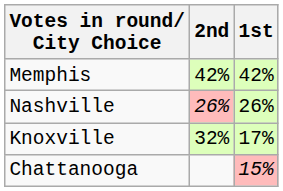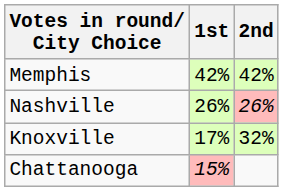columns swapped: 1st <-> 2nd
